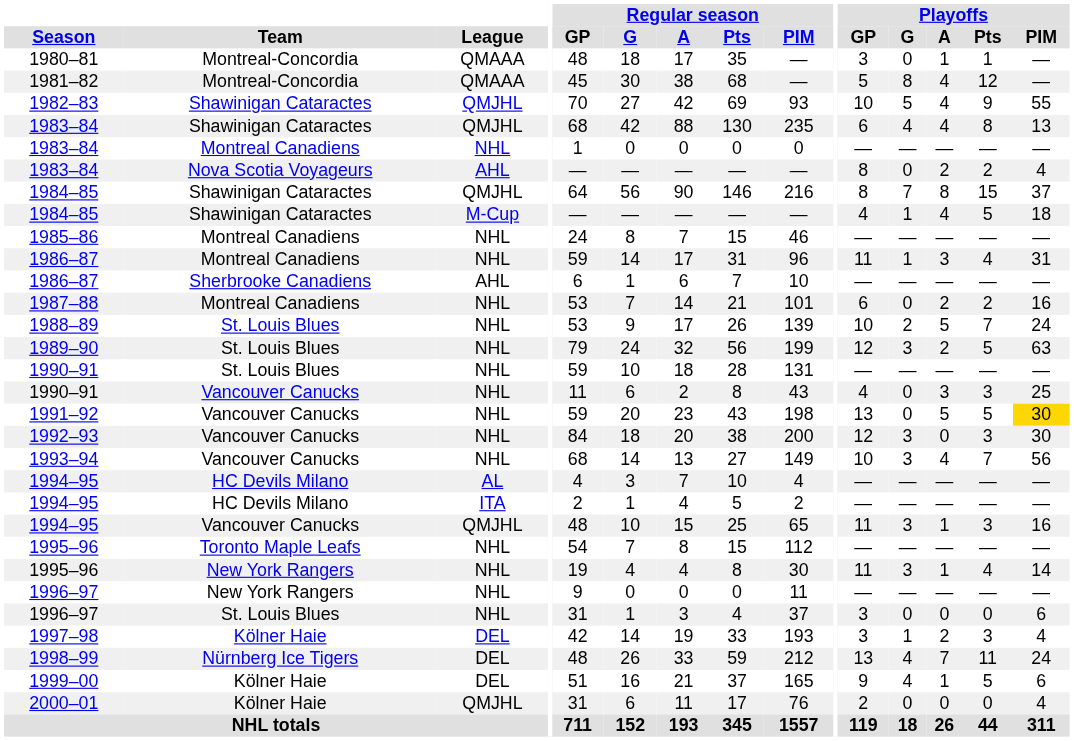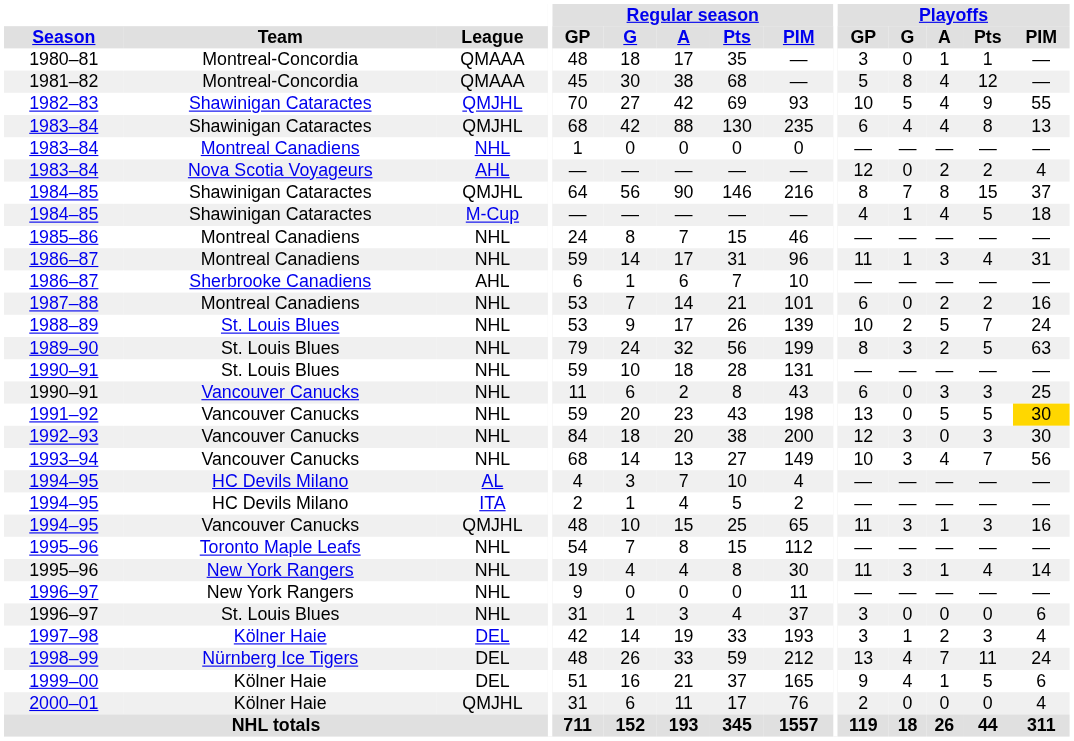1983–84 / Nova Scotia Voyageurs | Playoffs / GP: 8 -> 12
1989–90 | Playoffs / GP: 12 -> 8
1990–91 / Vancouver Canucks | Playoffs / GP: 4 -> 6
